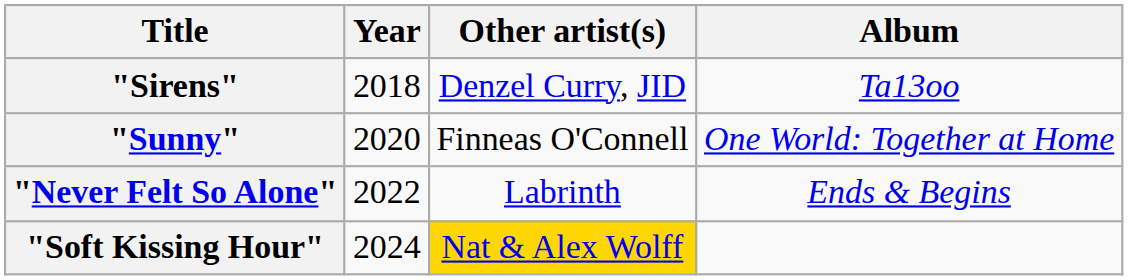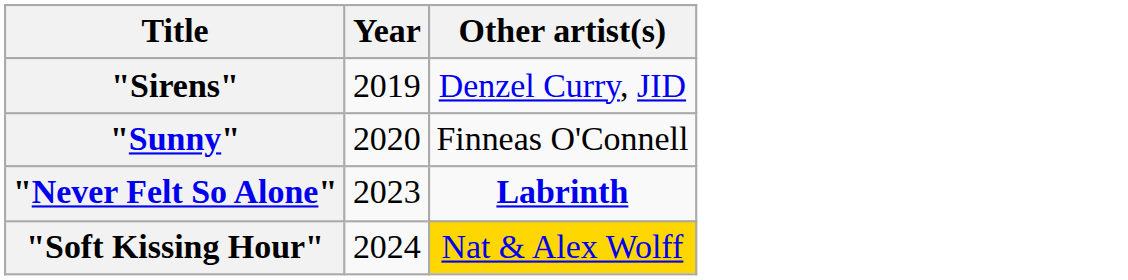- column: Album | Ta13oo | One World: Together at Home | Ends & Begins
"Sirens" | Year: 2018 -> 2019
"Never Felt So Alone" | Year: 2022 -> 2023
"Never Felt So Alone" | Other artist(s): normal -> bold
